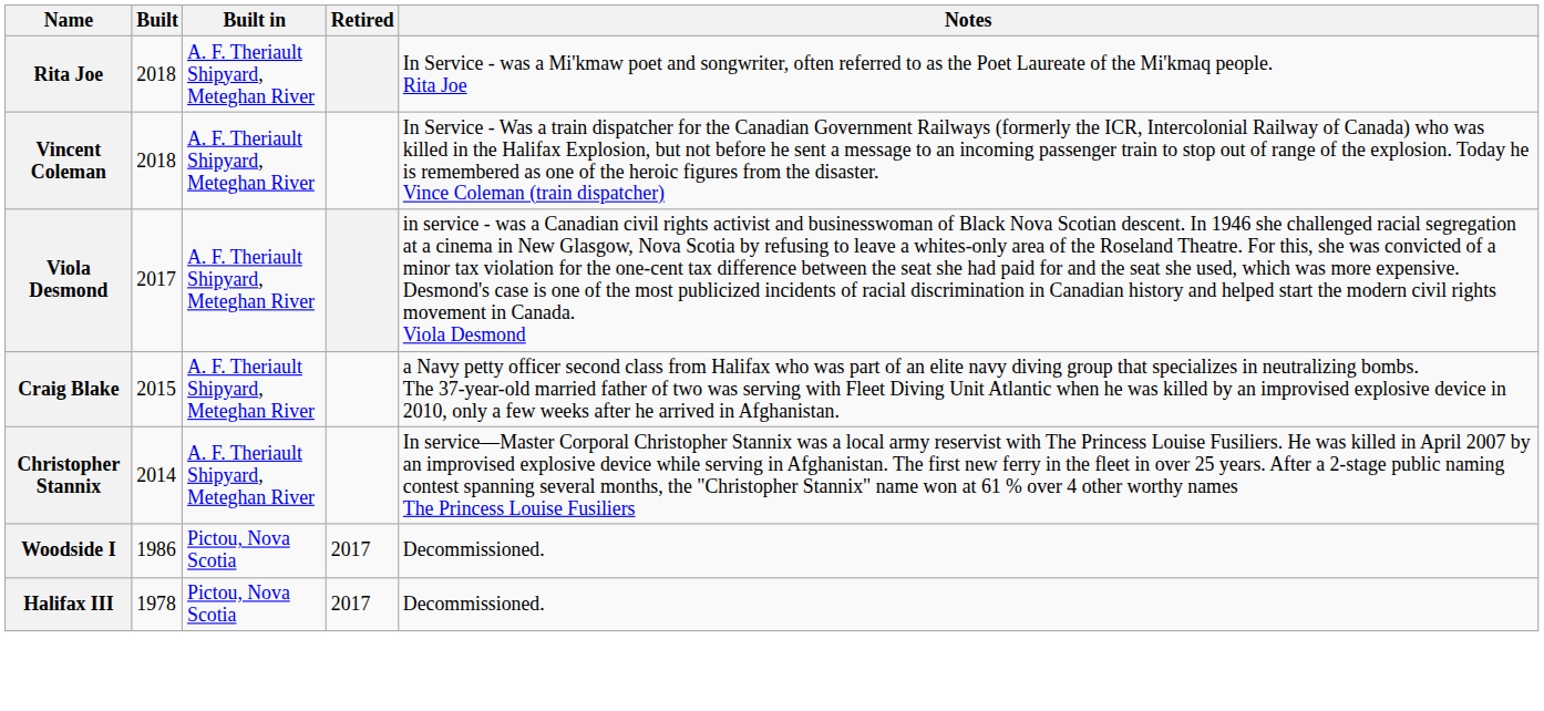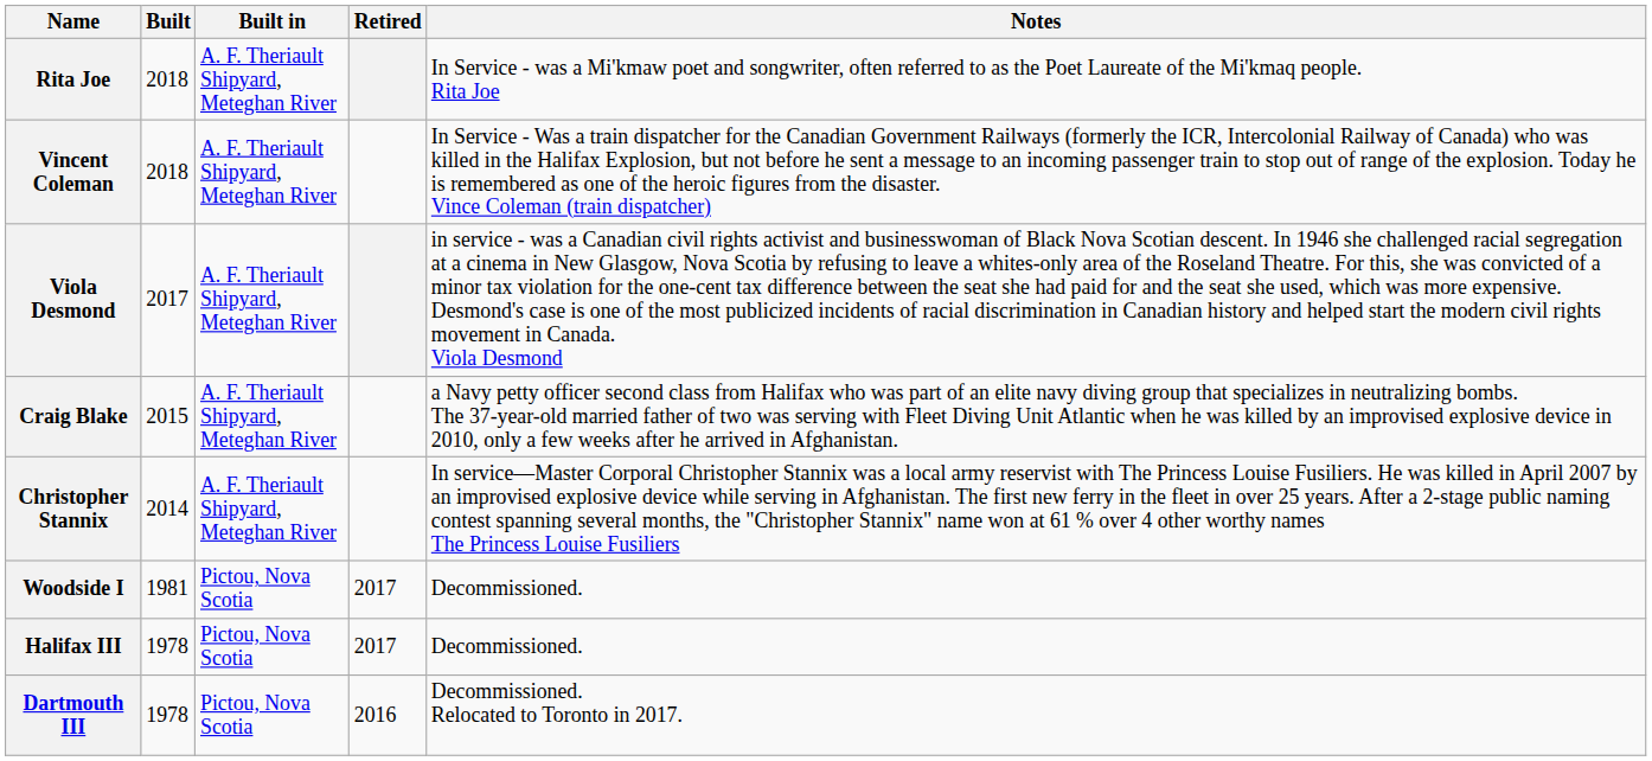Woodside I | Built: 1986 -> 1981
+ row: Dartmouth III | 1978 | Pictou, Nova Scotia | 2016 | Decommissioned. Relocated to Toronto in 2017.
